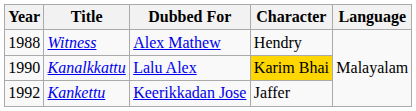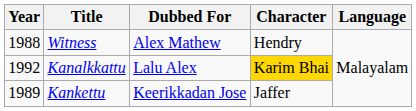Kanalkkattu | Year: 1990 -> 1992
Kankettu | Year: 1992 -> 1989
